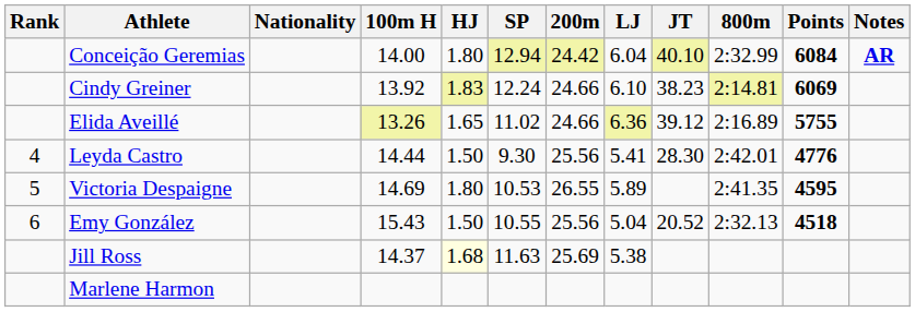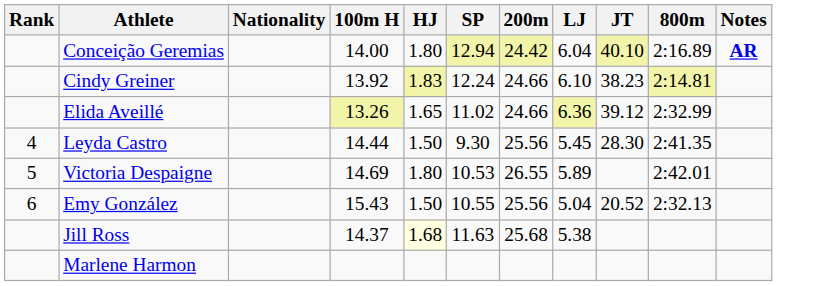- column: Points | 6084 | 6069 | 5755 | 4776 | 4595 | 4518
Conceição Geremias | 800m: 2:32.99 -> 2:16.89
Elida Aveillé | 800m: 2:16.89 -> 2:32.99
Leyda Castro | LJ: 5.41 -> 5.45
Leyda Castro | 800m: 2:42.01 -> 2:41.35
Victoria Despaigne | 800m: 2:41.35 -> 2:42.01
Jill Ross | 200m: 25.69 -> 25.68
